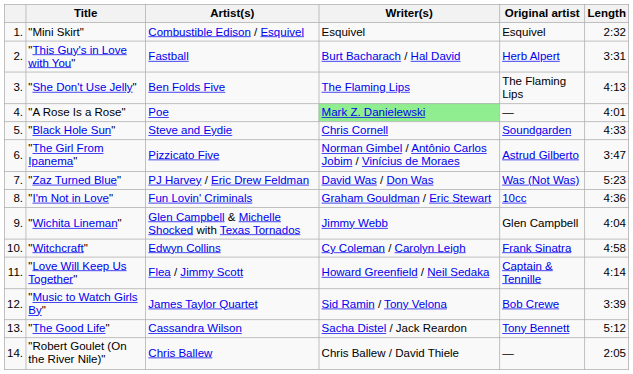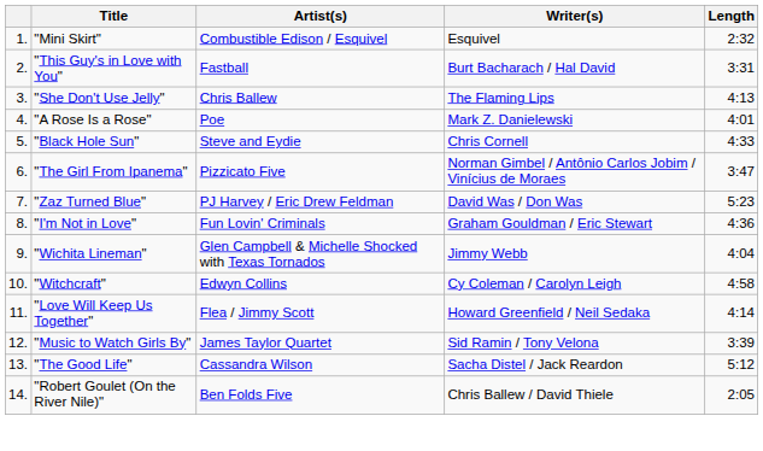- column: Original artist | Esquivel | Herb Alpert | The Flaming Lips | — | Soundgarden | Astrud Gilberto | Was (Not Was) | 10cc | Glen Campbell | Frank Sinatra | Captain & Tennille | Bob Crewe | Tony Bennett | —
"She Don't Use Jelly" | Artist(s): Ben Folds Five -> Chris Ballew
"A Rose Is a Rose" | Writer(s): lightgreen background -> no background
"Robert Goulet (On the River Nile)" | Artist(s): Chris Ballew -> Ben Folds Five
